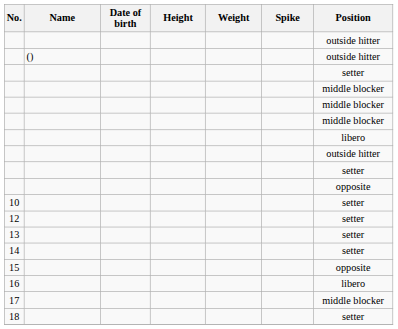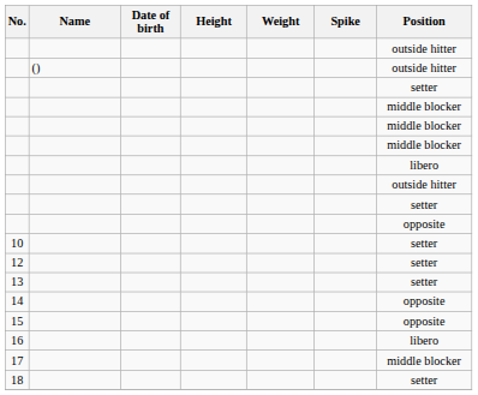14 | Position: setter -> opposite
